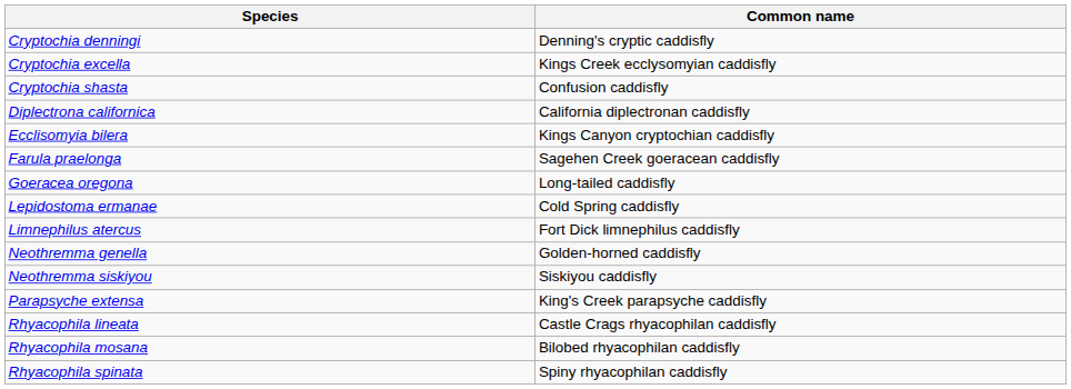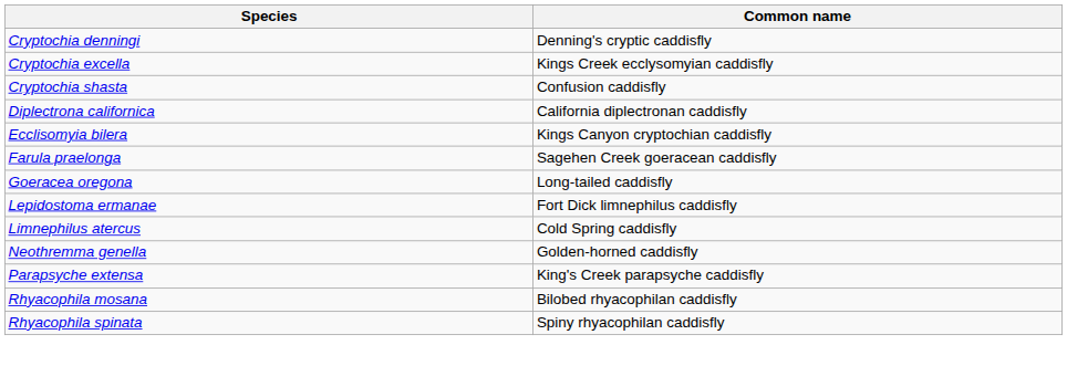Lepidostoma ermanae | Common name: Cold Spring caddisfly -> Fort Dick limnephilus caddisfly
Limnephilus atercus | Common name: Fort Dick limnephilus caddisfly -> Cold Spring caddisfly
- row: Neothremma siskiyou | Siskiyou caddisfly
- row: Rhyacophila lineata | Castle Crags rhyacophilan caddisfly
